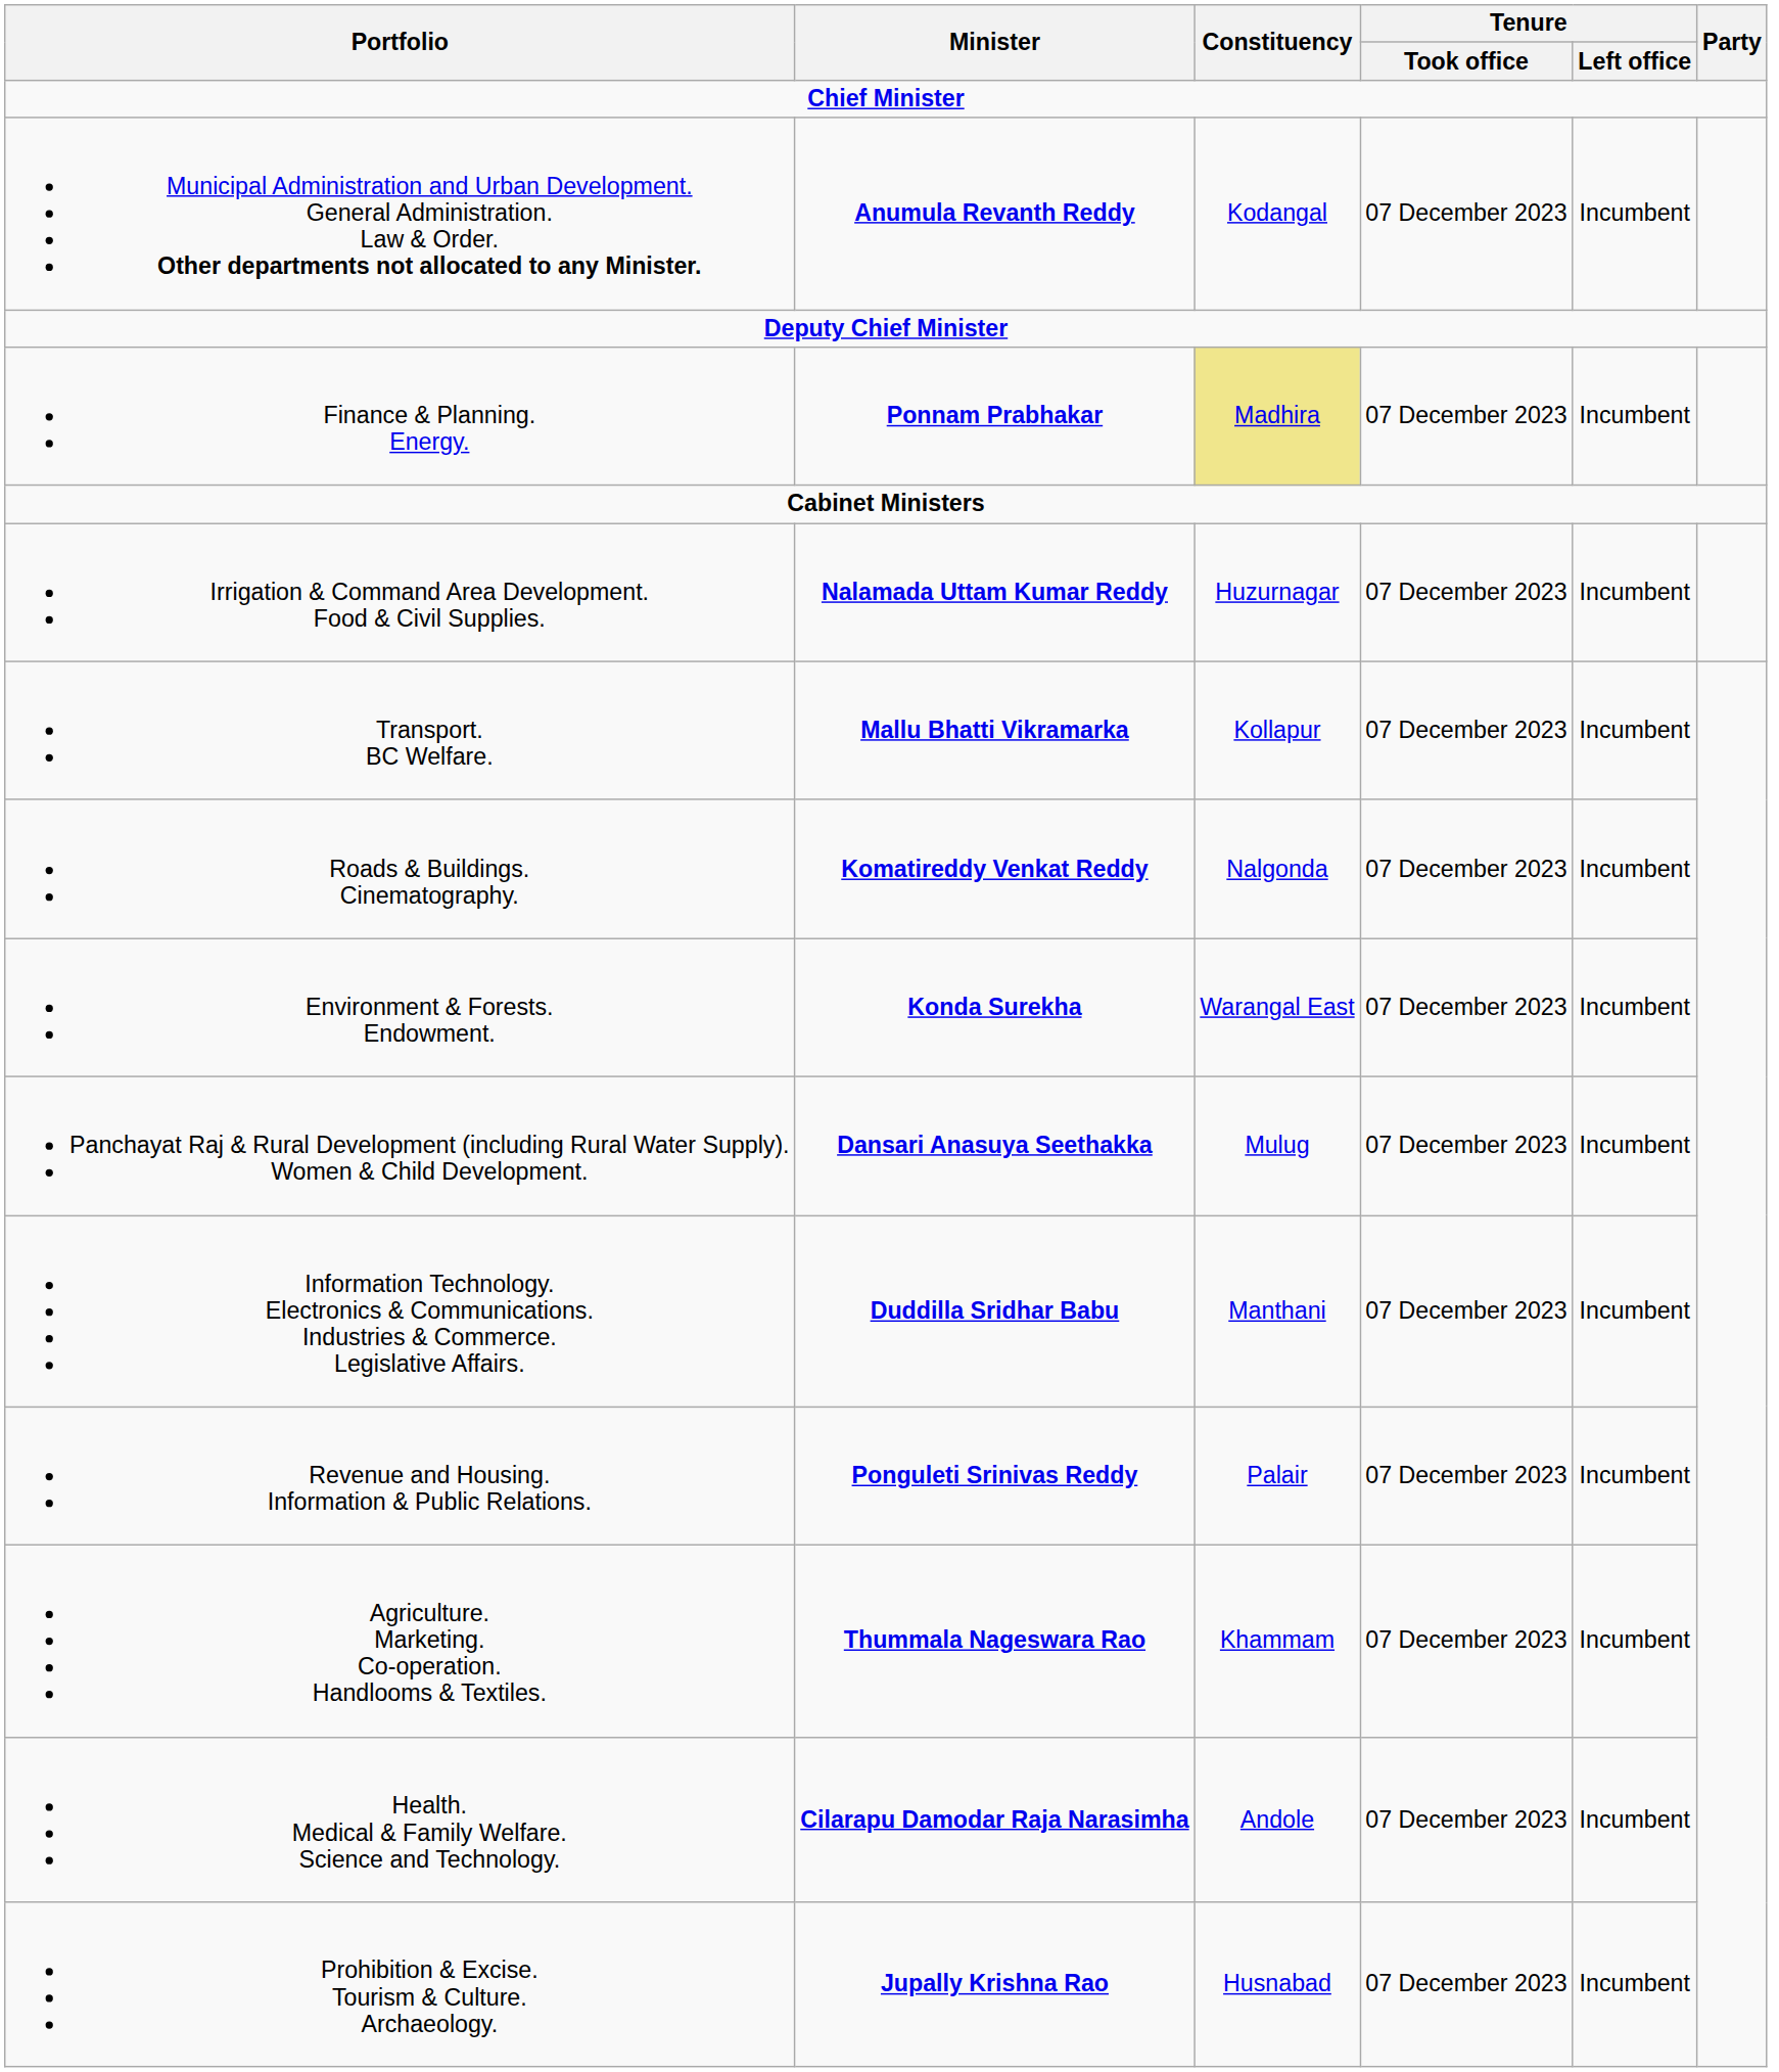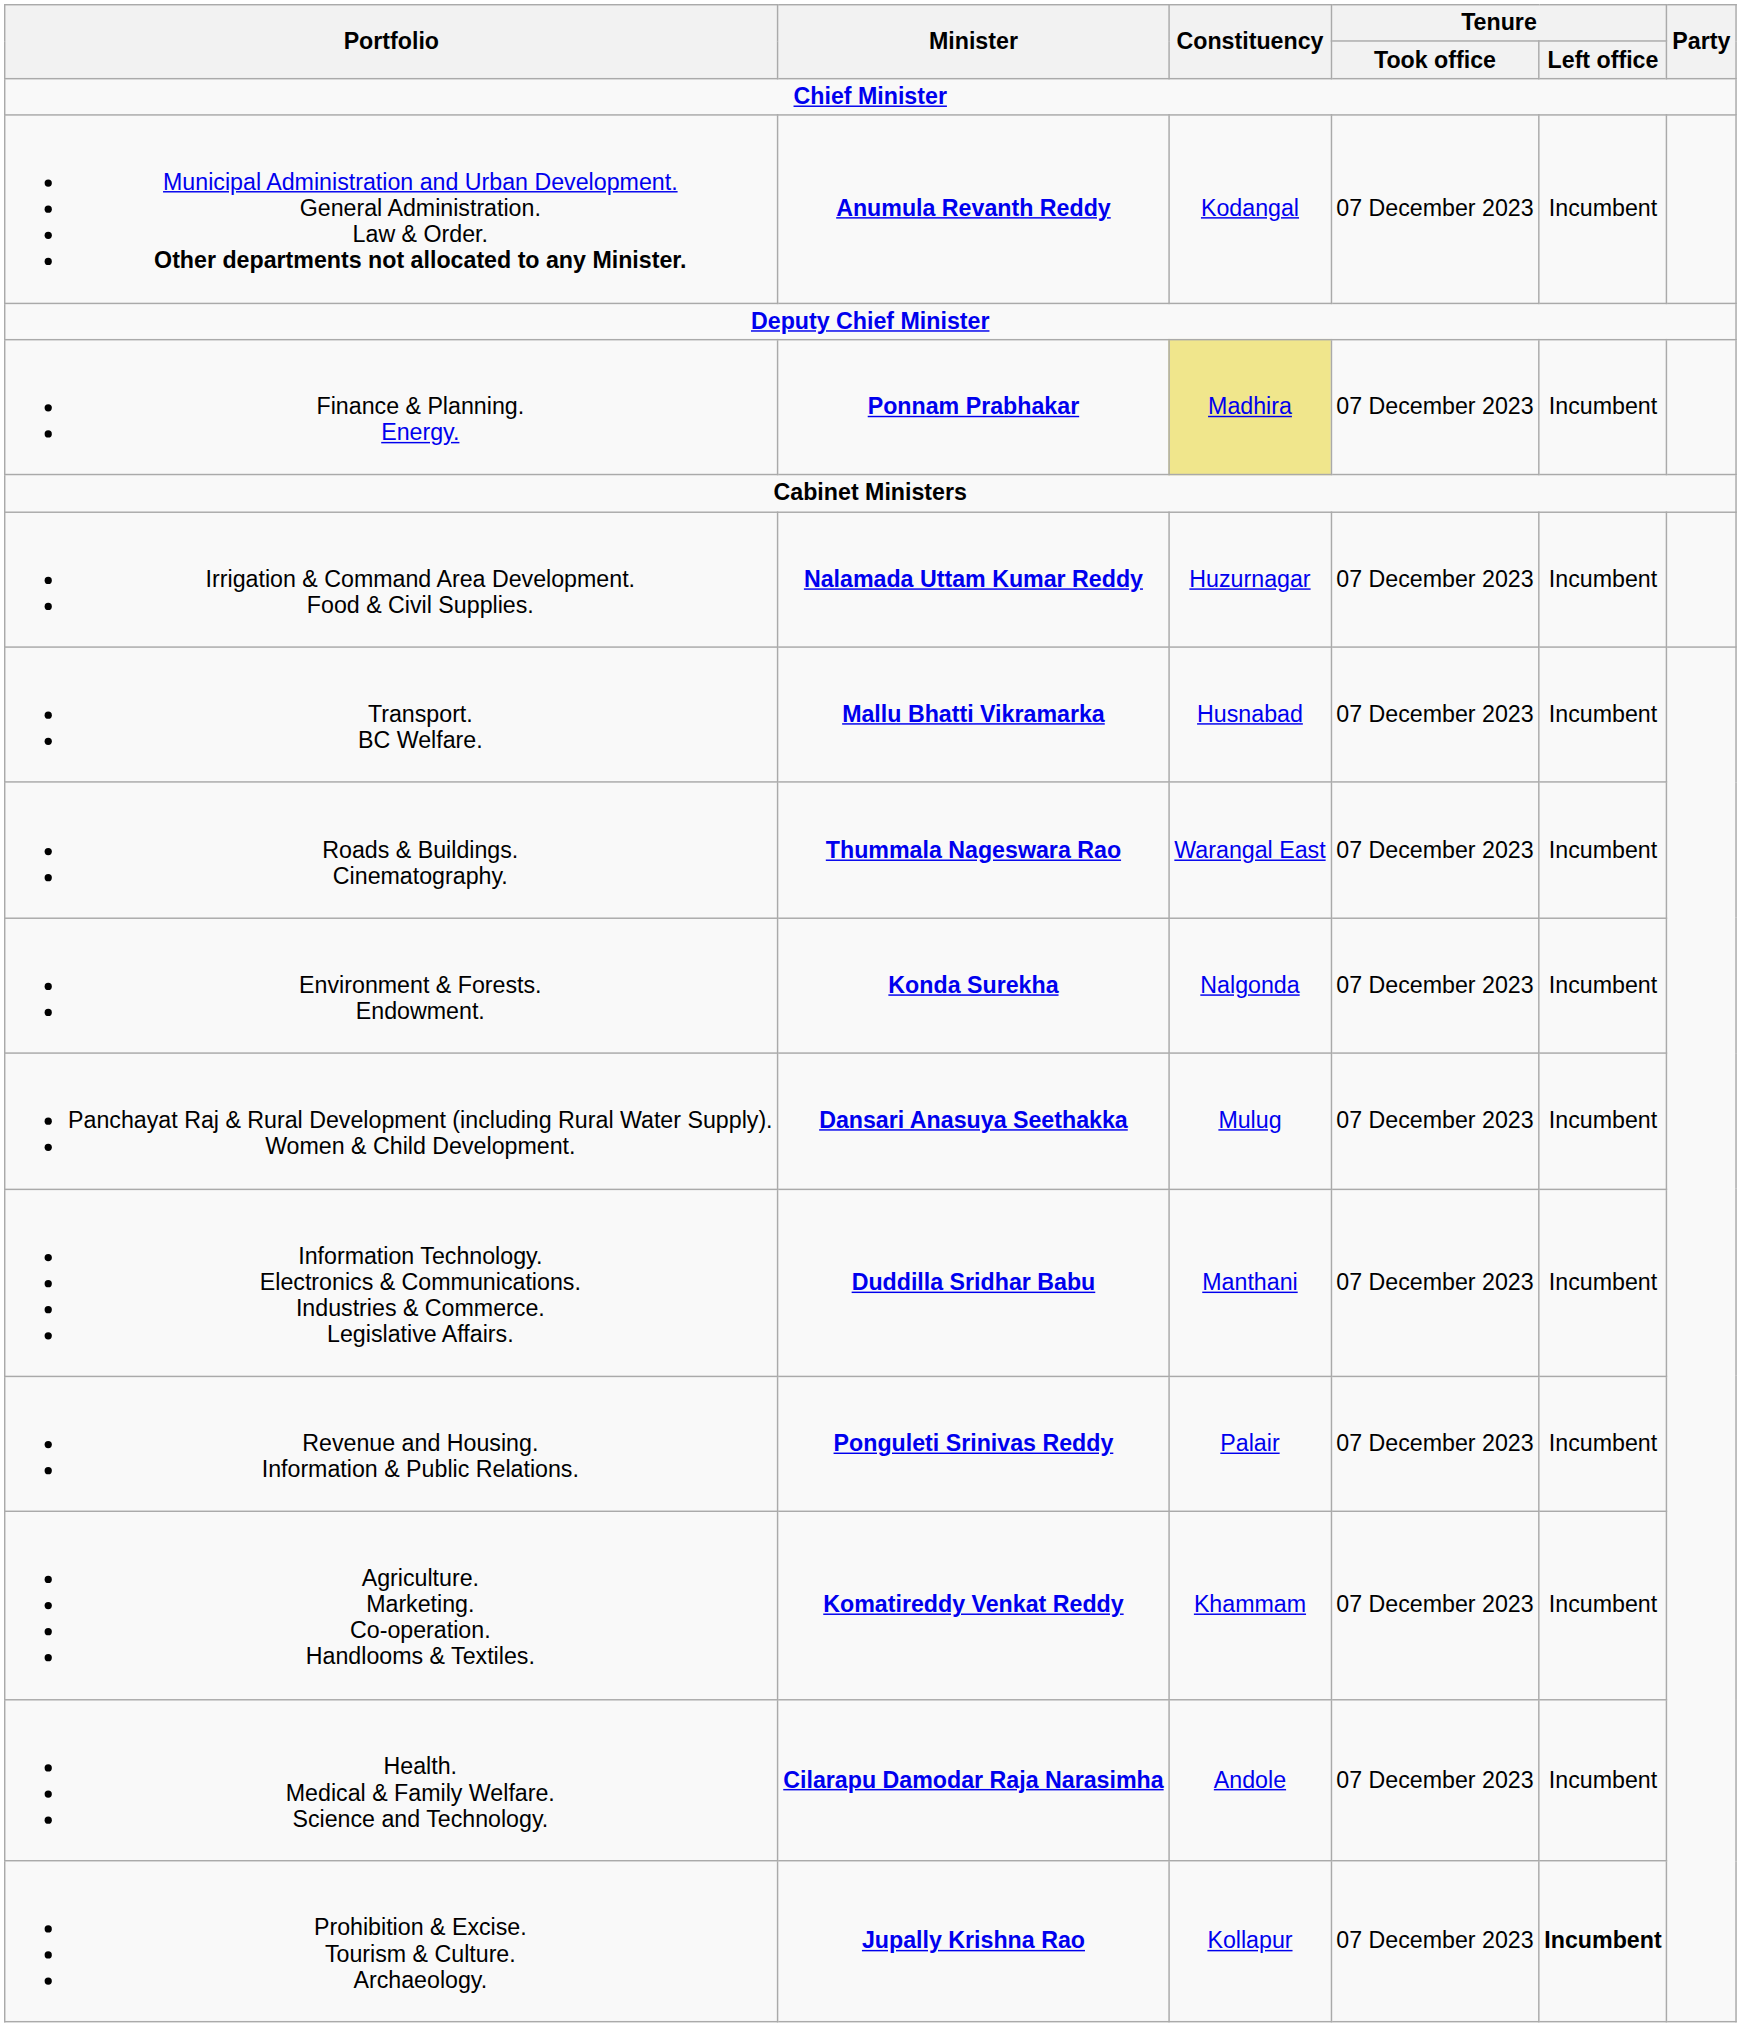Transport. BC Welfare. | Constituency: Kollapur -> Husnabad
Roads & Buildings. Cinematography. | Minister: Komatireddy Venkat Reddy -> Thummala Nageswara Rao
Roads & Buildings. Cinematography. | Constituency: Nalgonda -> Warangal East
Environment & Forests. Endowment. | Constituency: Warangal East -> Nalgonda
Agriculture. Marketing. Co-operation. Handlooms & Textiles. | Minister: Thummala Nageswara Rao -> Komatireddy Venkat Reddy
Prohibition & Excise. Tourism & Culture. Archaeology. | Constituency: Husnabad -> Kollapur
Prohibition & Excise. Tourism & Culture. Archaeology. | Tenure / Left office: normal -> bold
